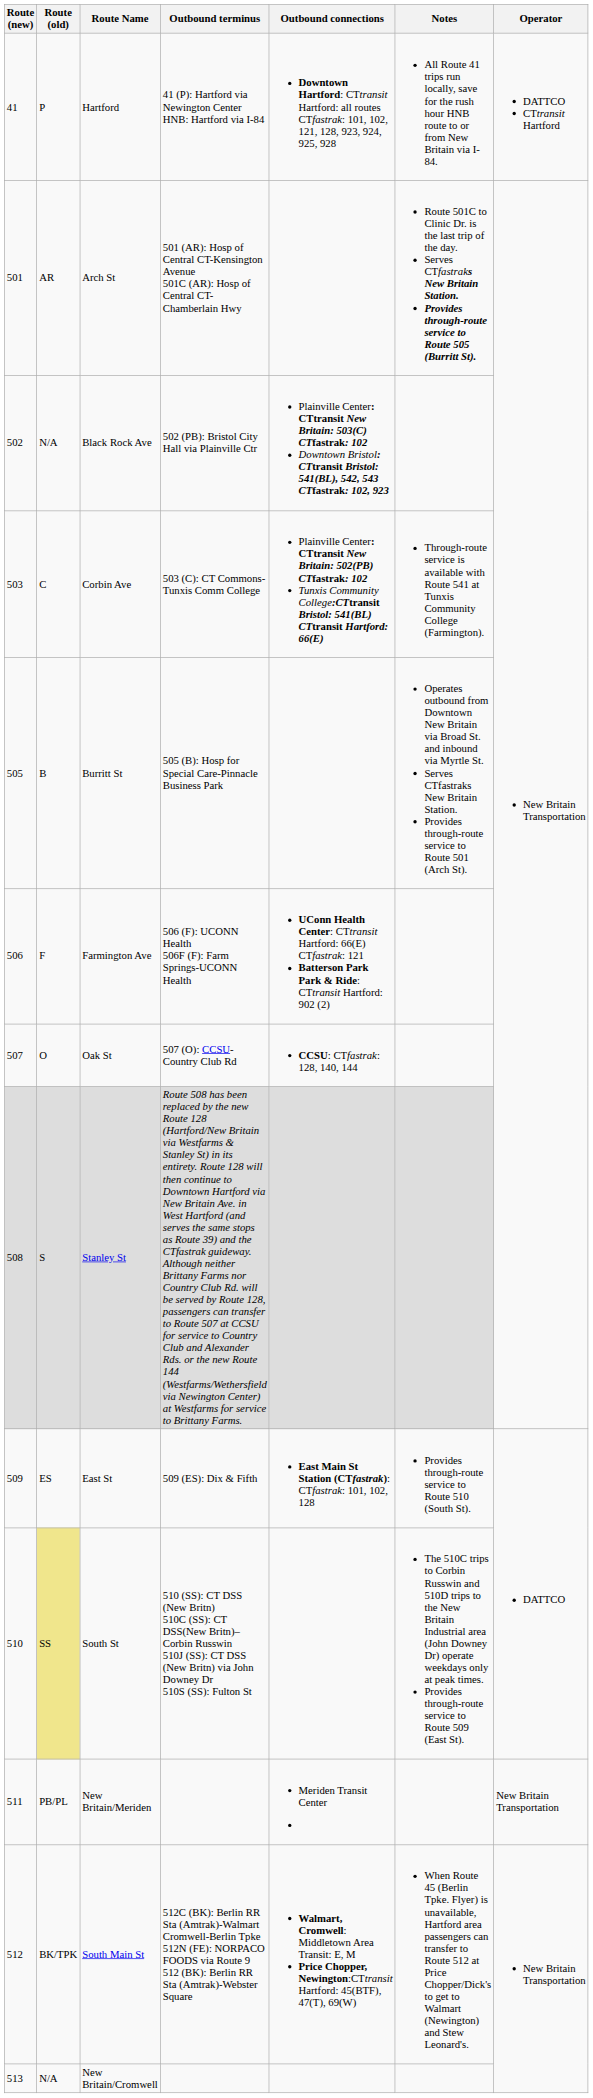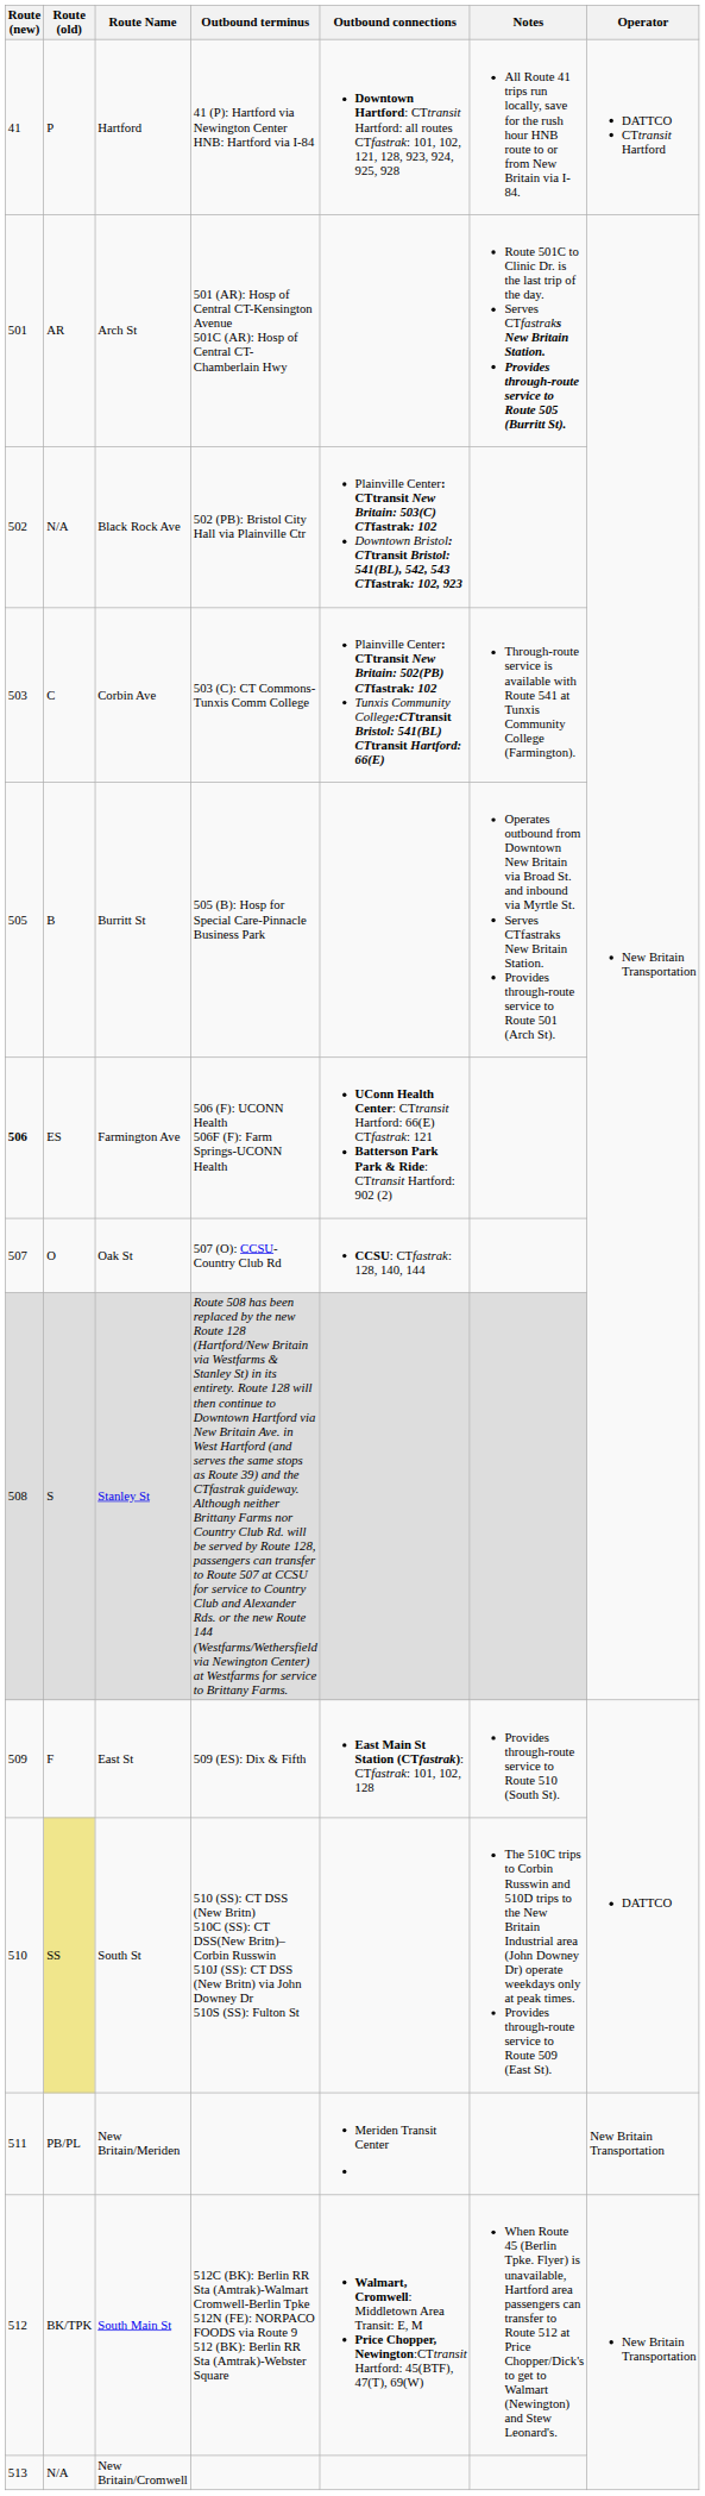Farmington Ave | Route (new): normal -> bold
Farmington Ave | Route (old): F -> ES
East St | Route (old): ES -> F
